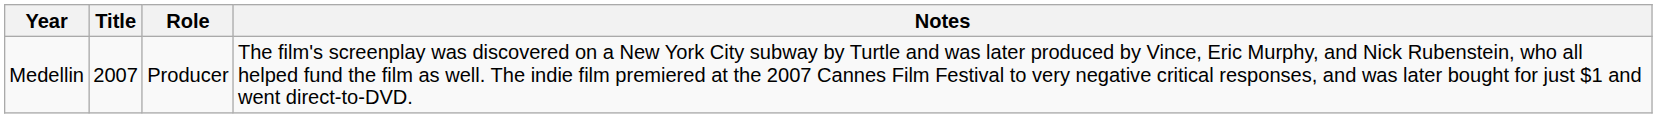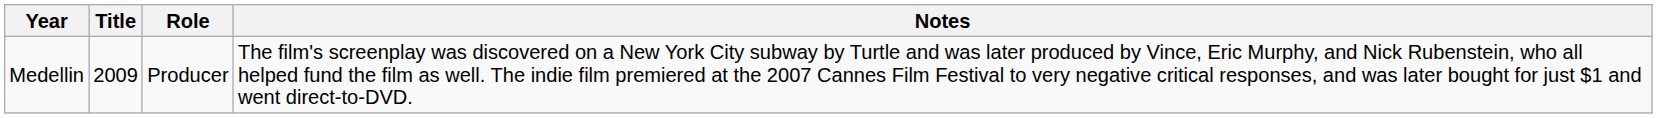Medellin | Title: 2007 -> 2009
